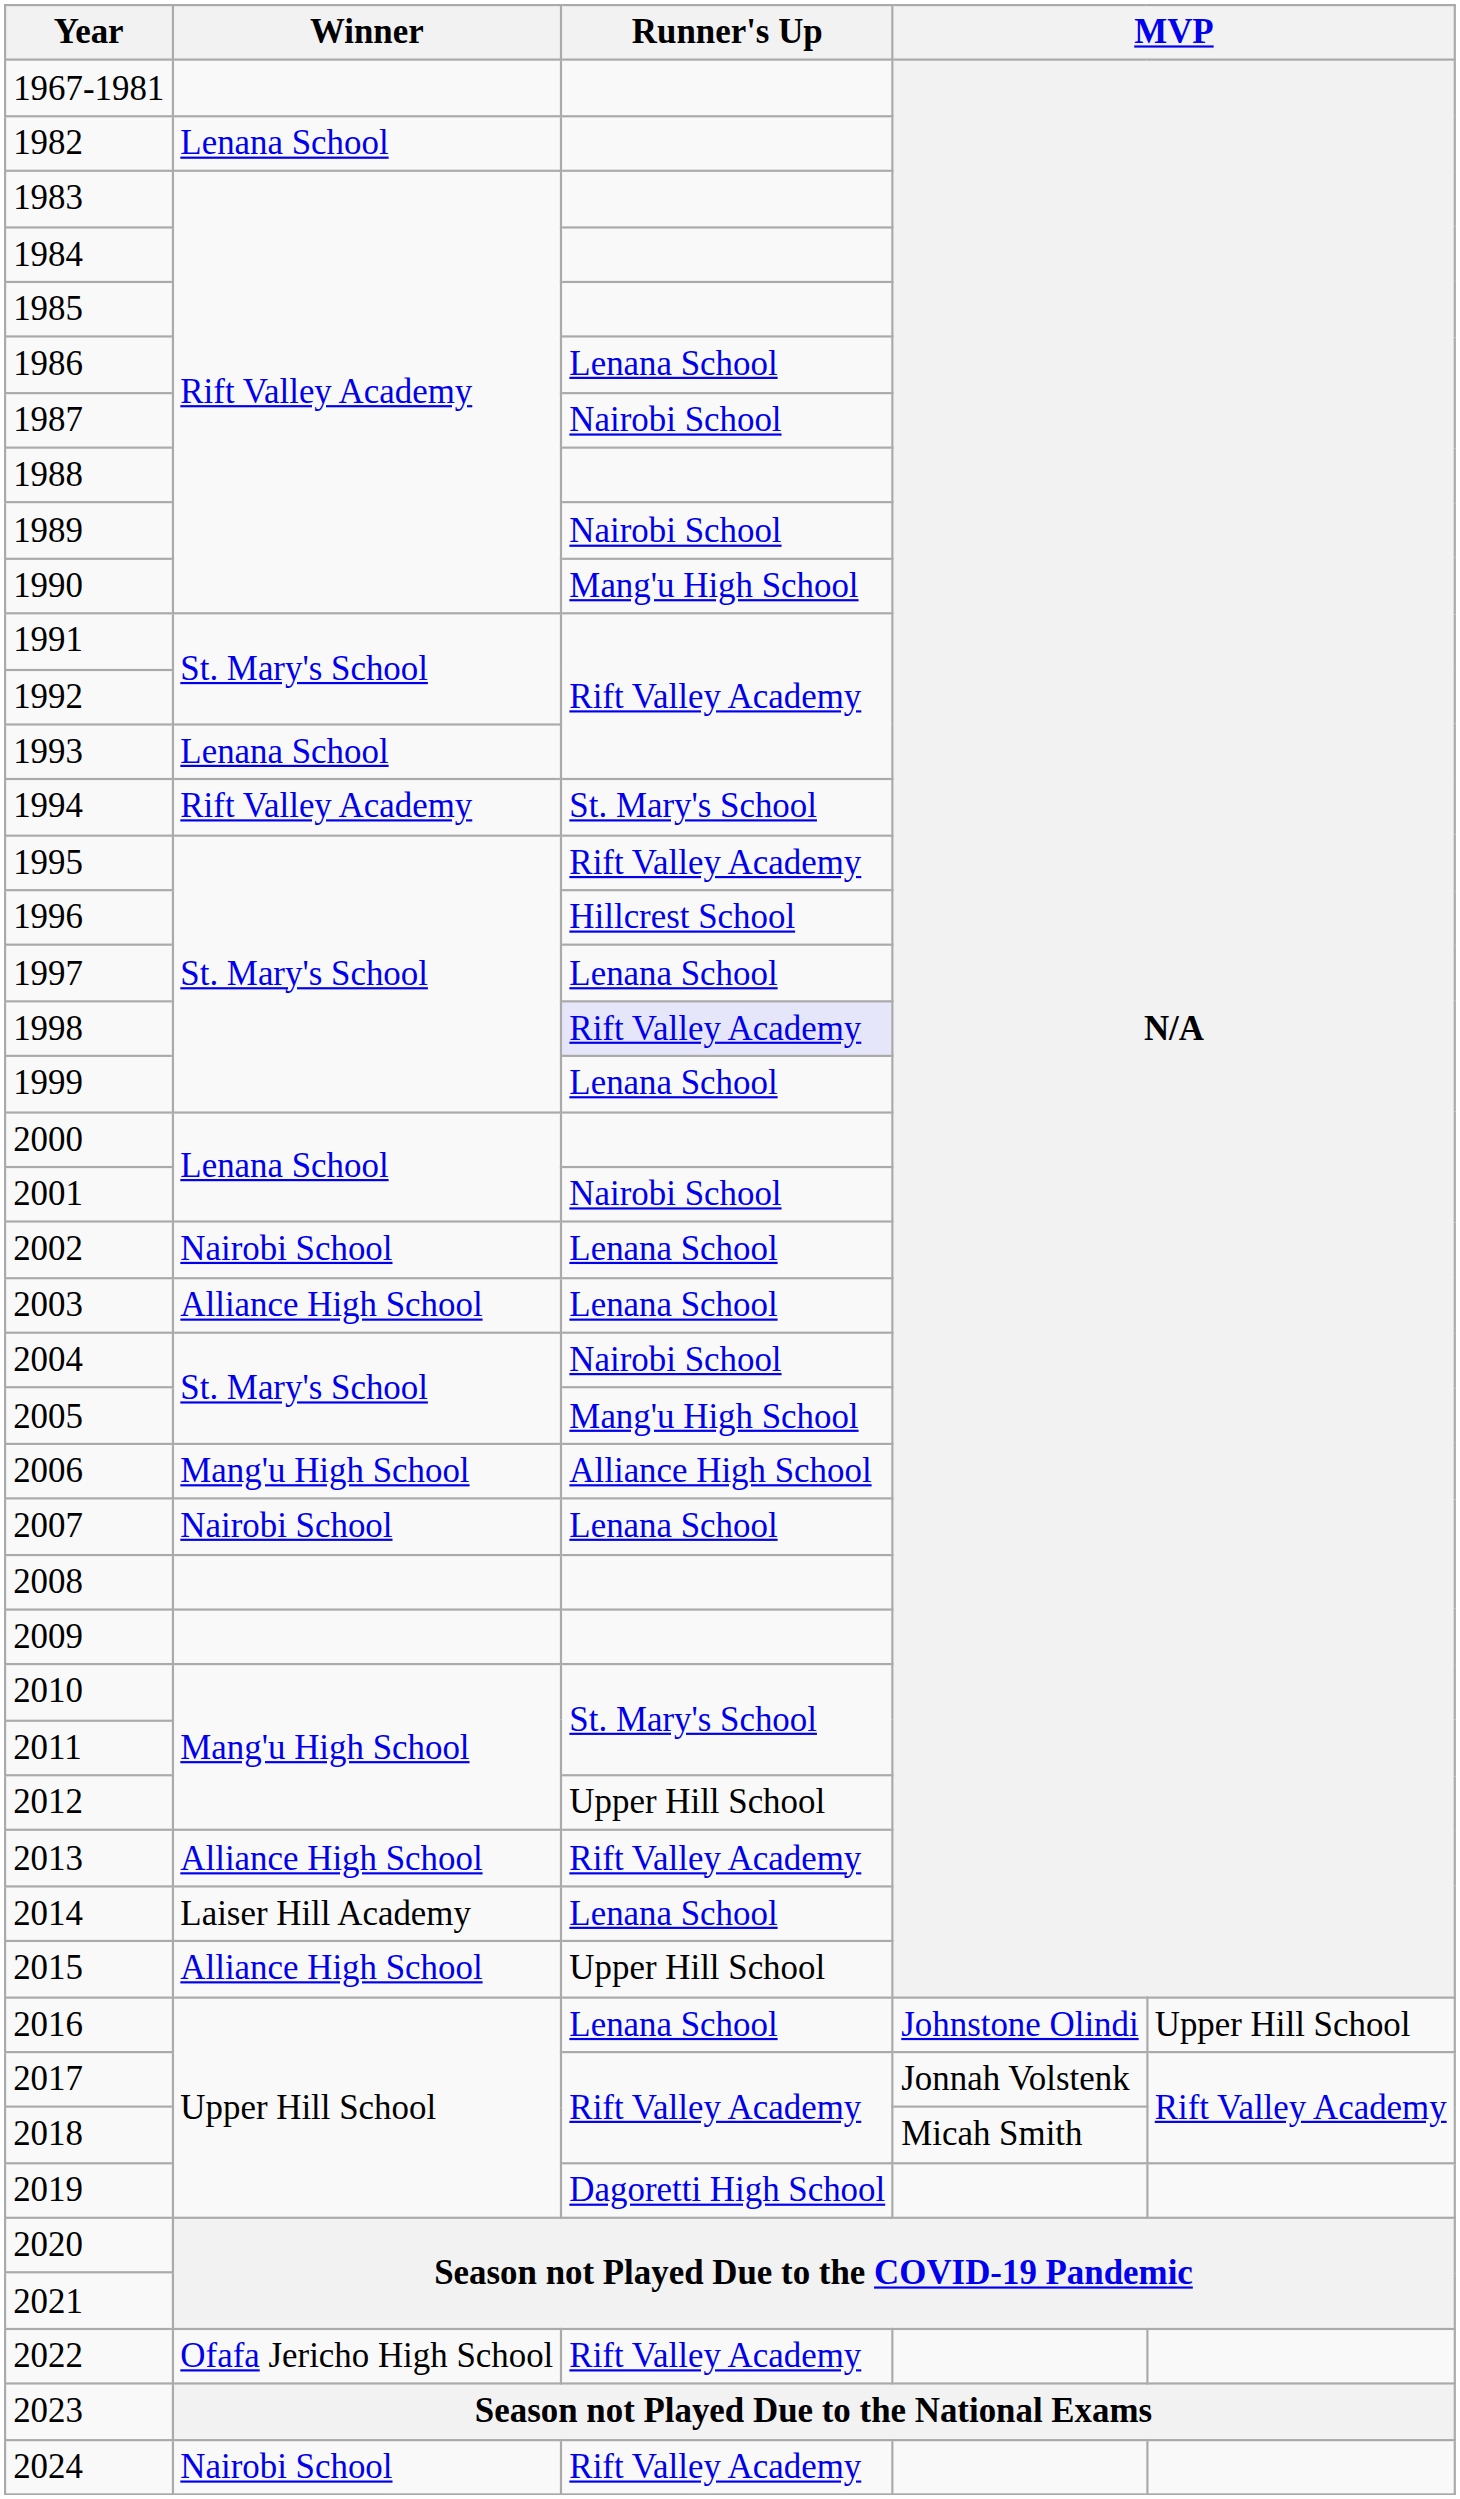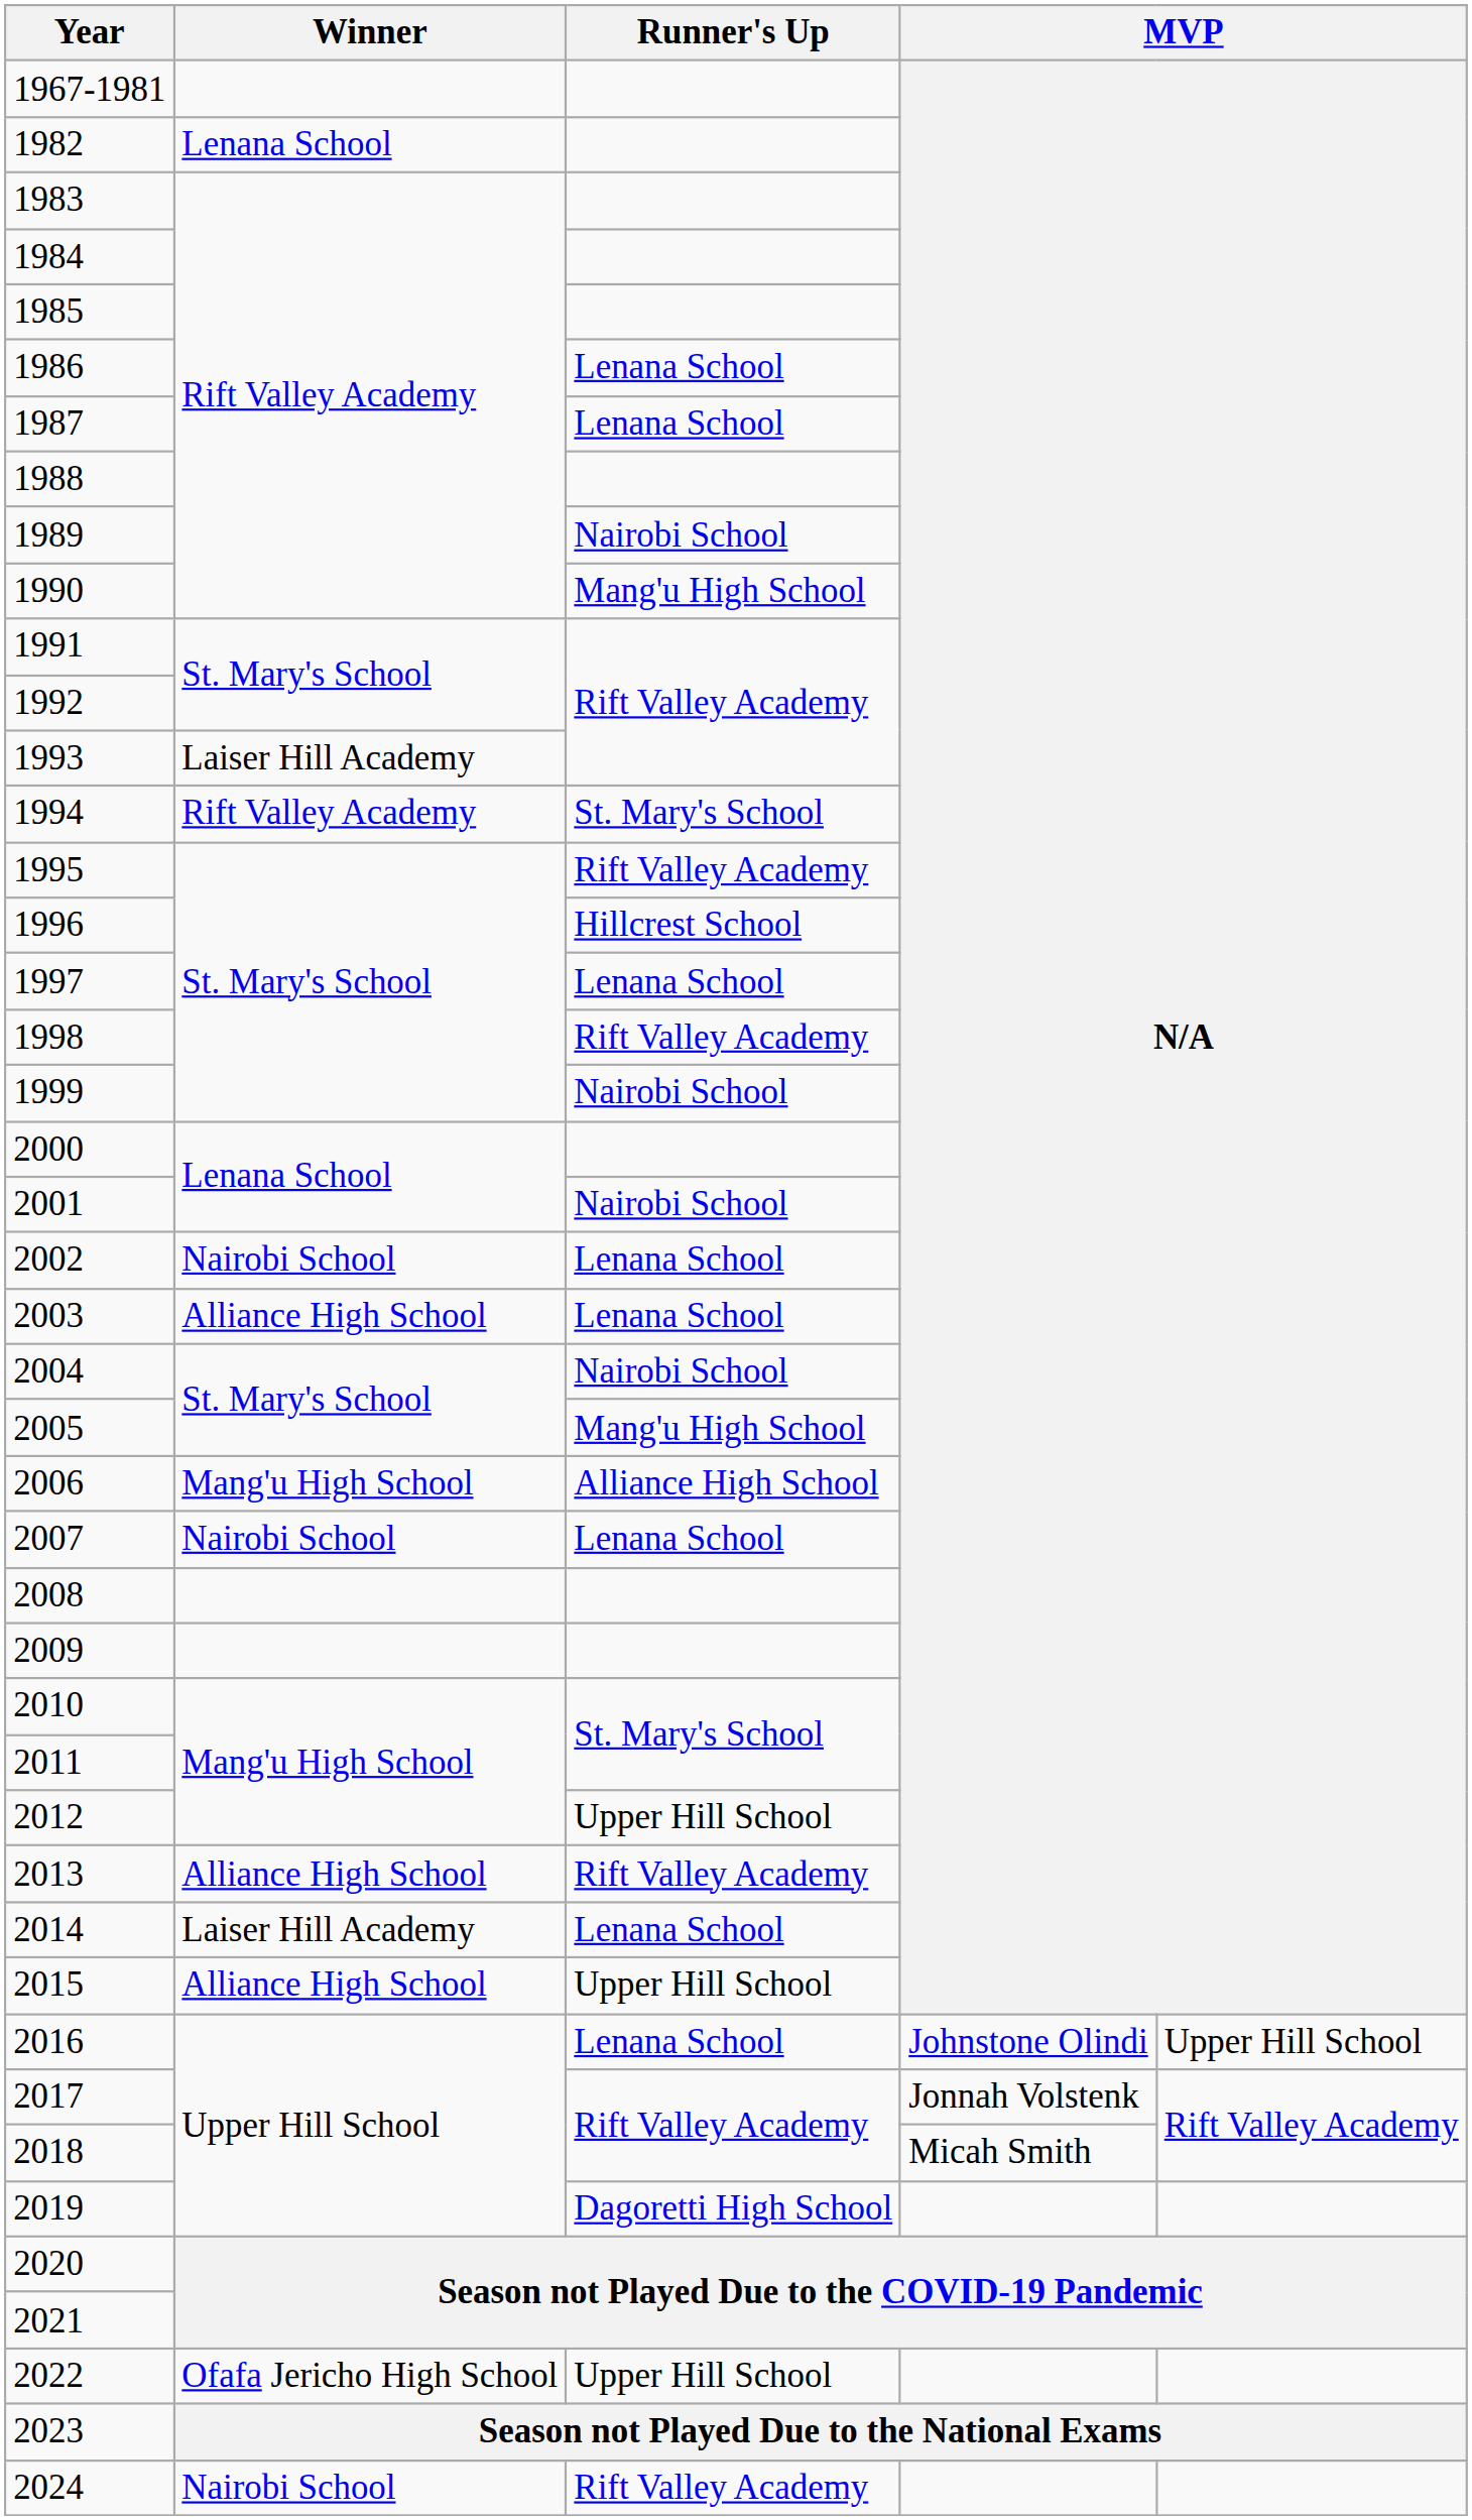1987 | Runner's Up: Nairobi School -> Lenana School
1993 | Winner: Lenana School -> Laiser Hill Academy
1998 | Runner's Up: lavender background -> no background
1999 | Runner's Up: Lenana School -> Nairobi School
2022 | Runner's Up: Rift Valley Academy -> Upper Hill School
